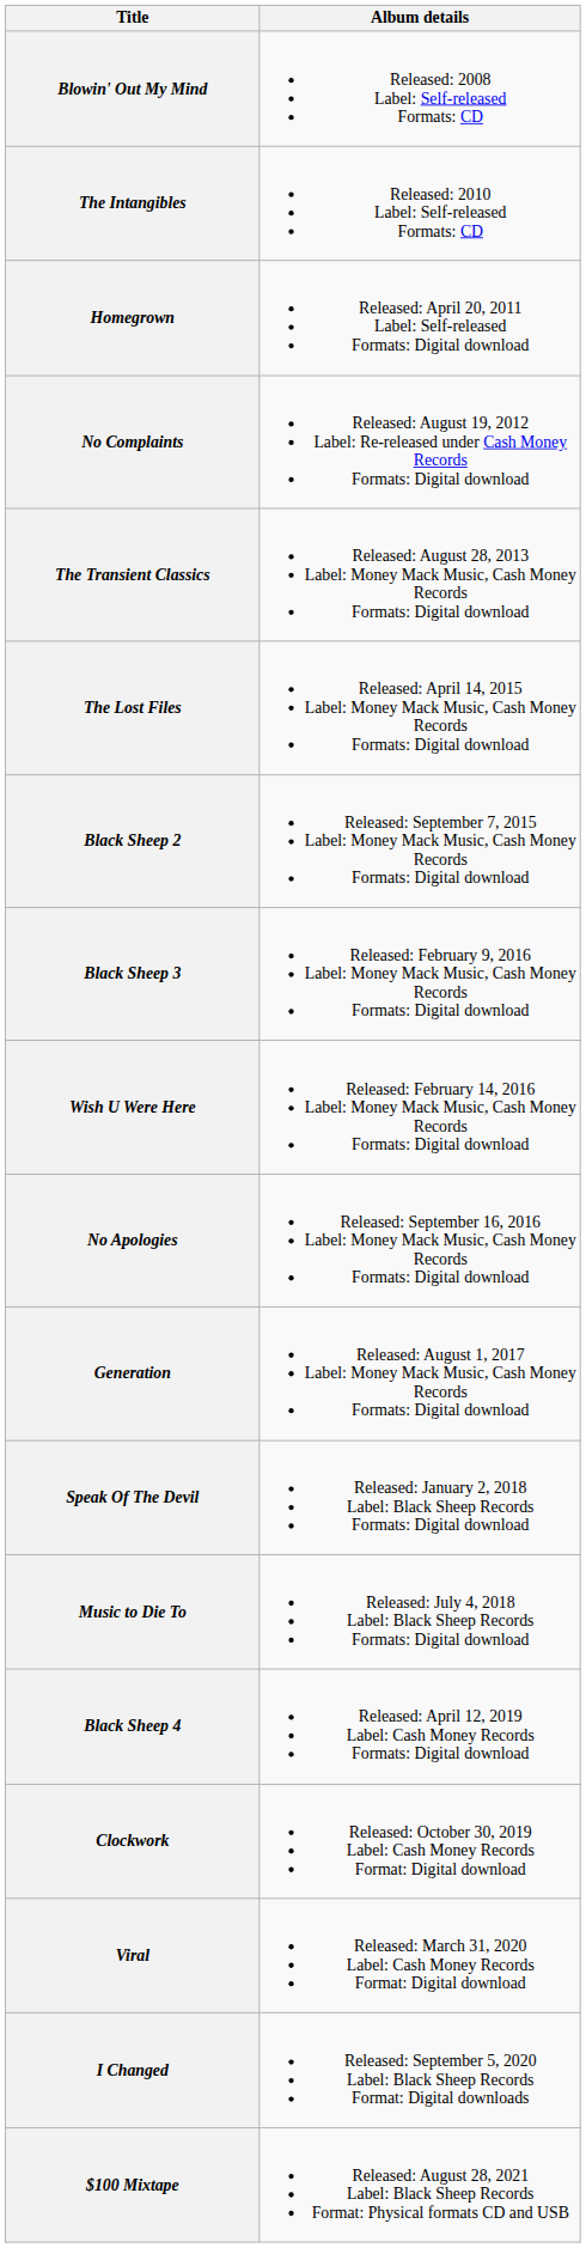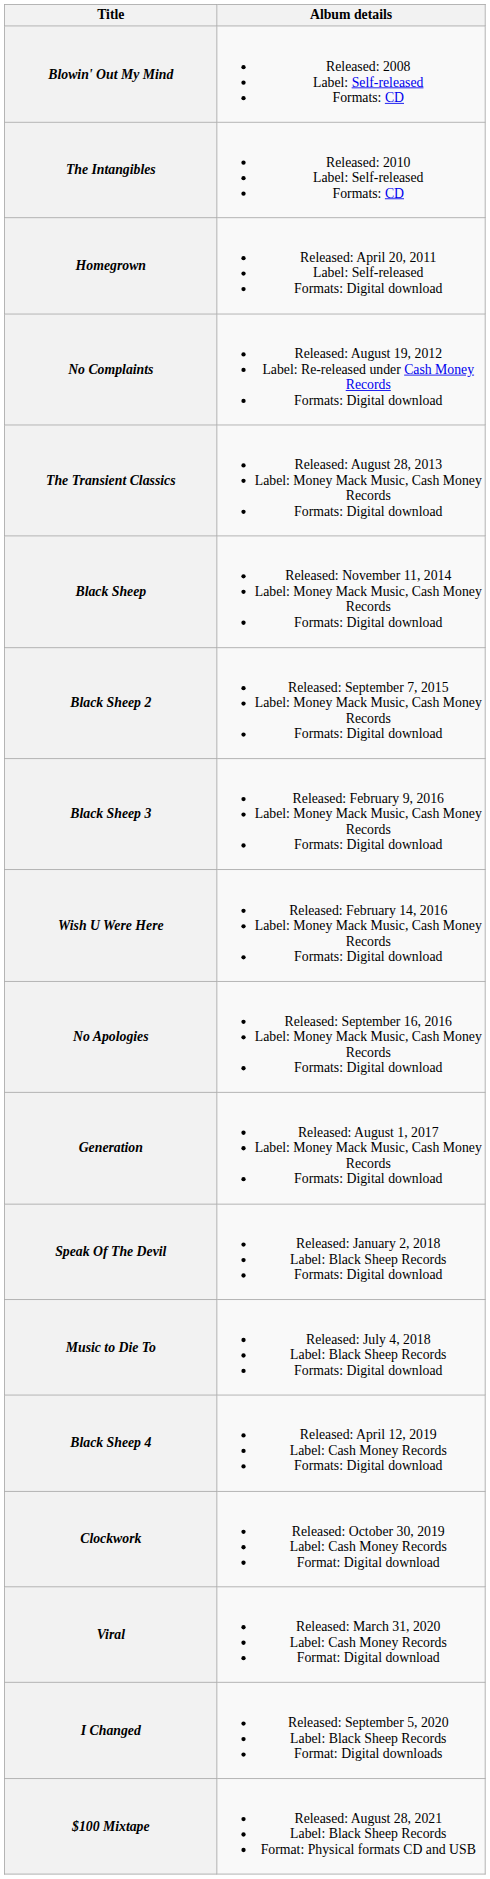+ row: Black Sheep | Released: November 11, 2014 Label: Money Mack Music, Cash Money Records Formats: Digital download
- row: The Lost Files | Released: April 14, 2015 Label: Money Mack Music, Cash Money Records Formats: Digital download
